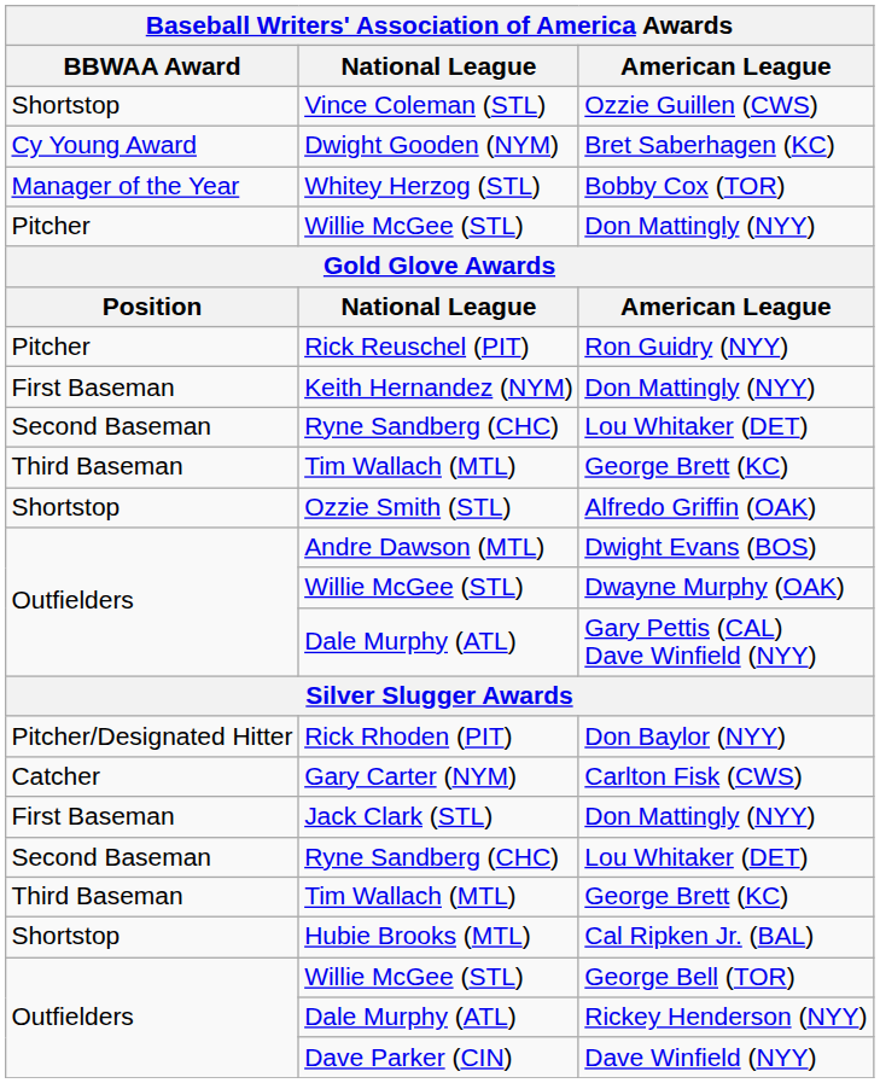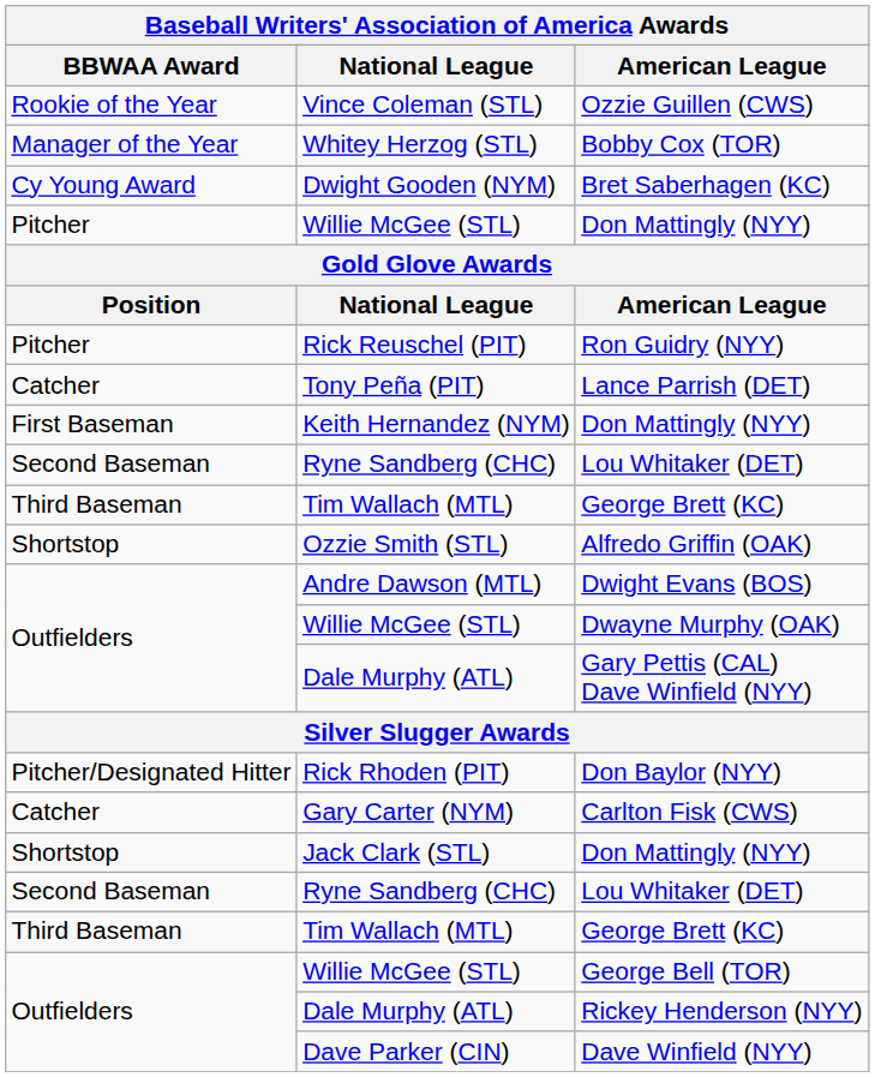Ozzie Guillen (CWS) | BBWAA Award: Shortstop -> Rookie of the Year
rows swapped: Bret Saberhagen (KC) <-> Bobby Cox (TOR)
+ row: Catcher | Tony Peña (PIT) | Lance Parrish (DET)
Jack Clark (STL) / Don Mattingly (NYY) | BBWAA Award: First Baseman -> Shortstop
- row: Shortstop | Hubie Brooks (MTL) | Cal Ripken Jr. (BAL)
